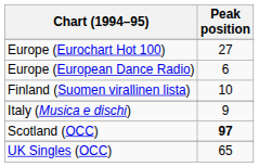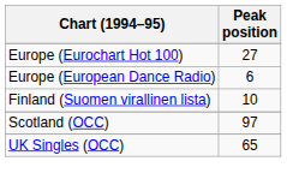- row: Italy (Musica e dischi) | 9
Scotland (OCC) | Peak position: bold -> normal
